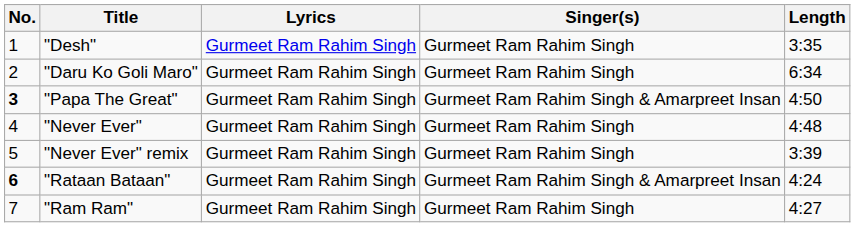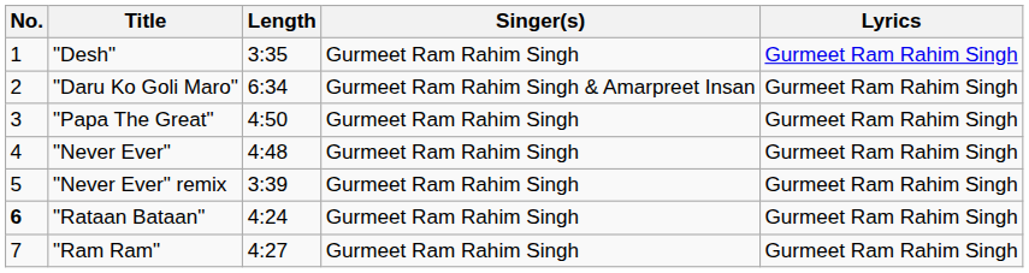columns swapped: Lyrics <-> Length
"Daru Ko Goli Maro" | Singer(s): Gurmeet Ram Rahim Singh -> Gurmeet Ram Rahim Singh & Amarpreet Insan
"Papa The Great" | No.: bold -> normal
"Papa The Great" | Singer(s): Gurmeet Ram Rahim Singh & Amarpreet Insan -> Gurmeet Ram Rahim Singh
"Rataan Bataan" | Singer(s): Gurmeet Ram Rahim Singh & Amarpreet Insan -> Gurmeet Ram Rahim Singh
